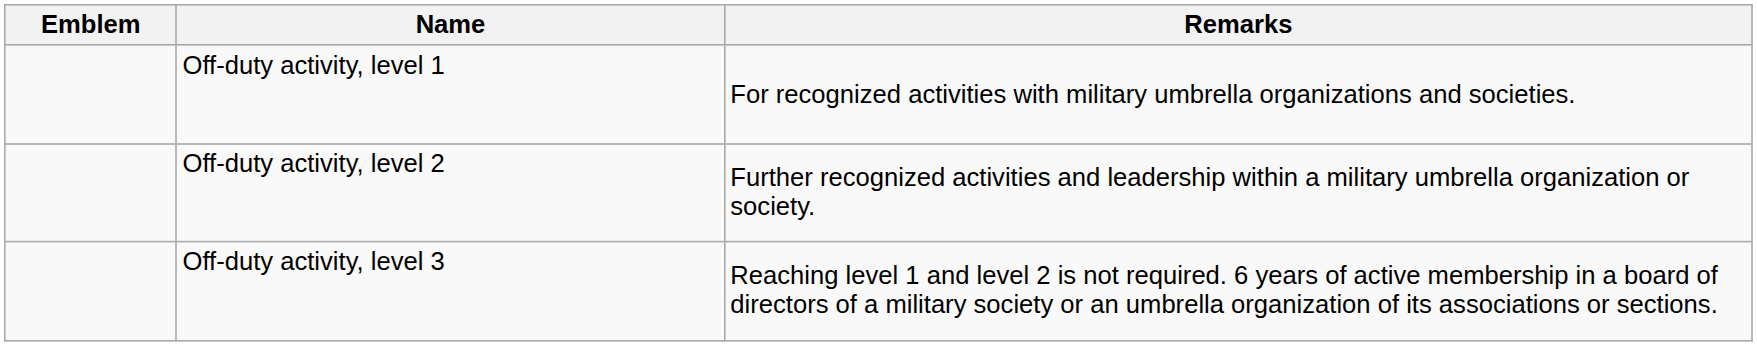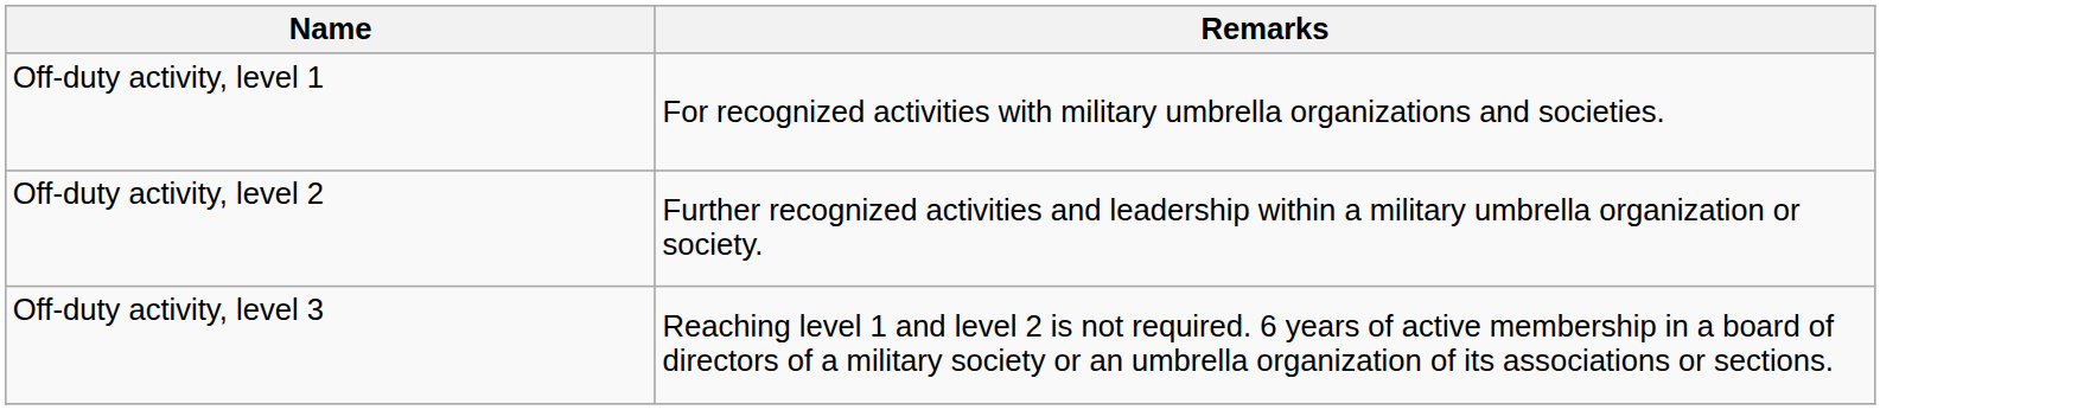- column: Emblem
